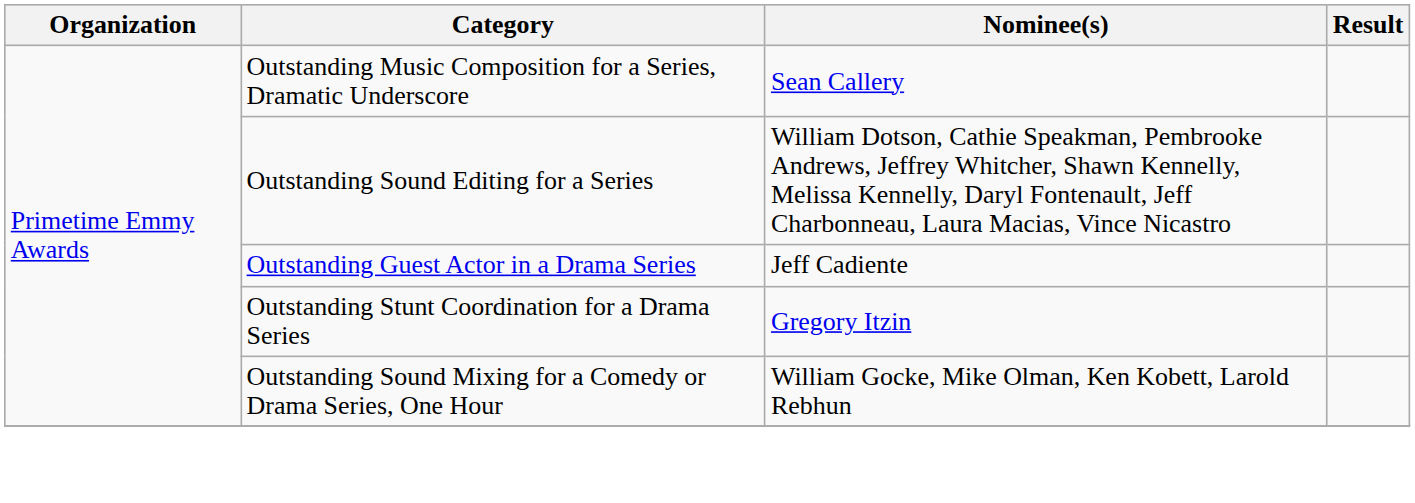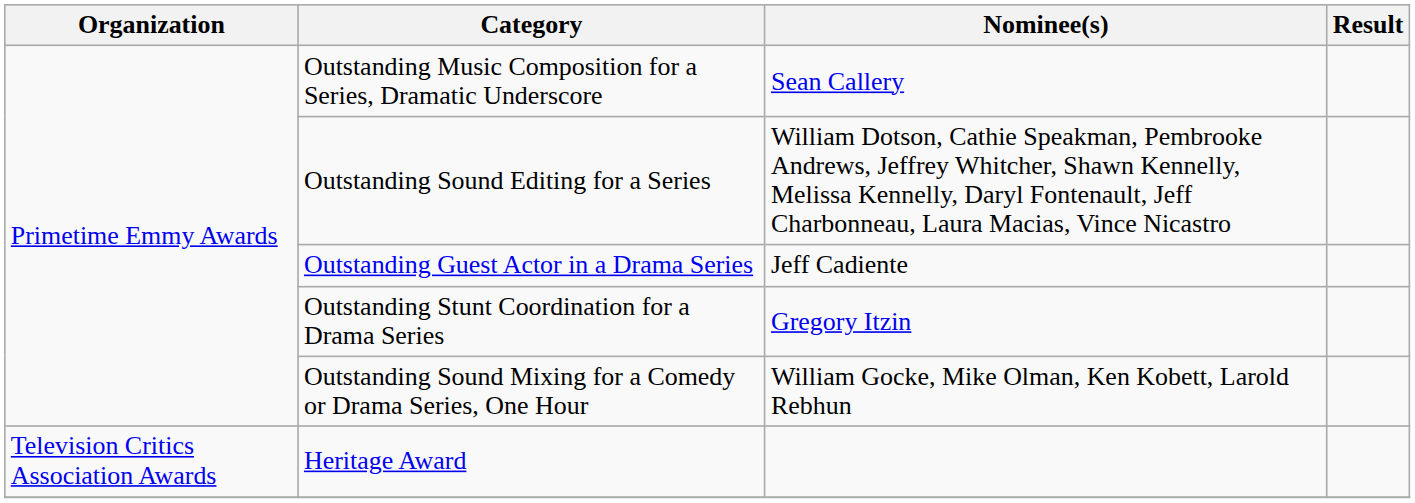+ row: Television Critics Association Awards | Heritage Award
